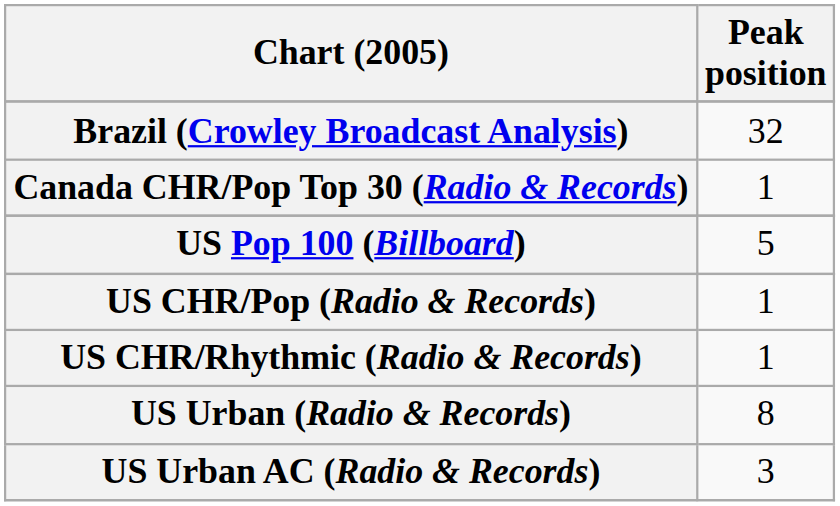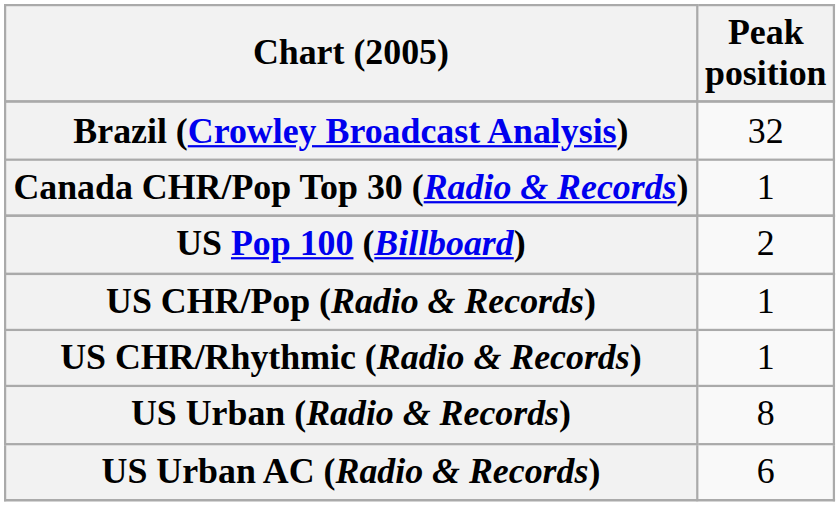US Pop 100 (Billboard) | Peak position: 5 -> 2
US Urban AC (Radio & Records) | Peak position: 3 -> 6
